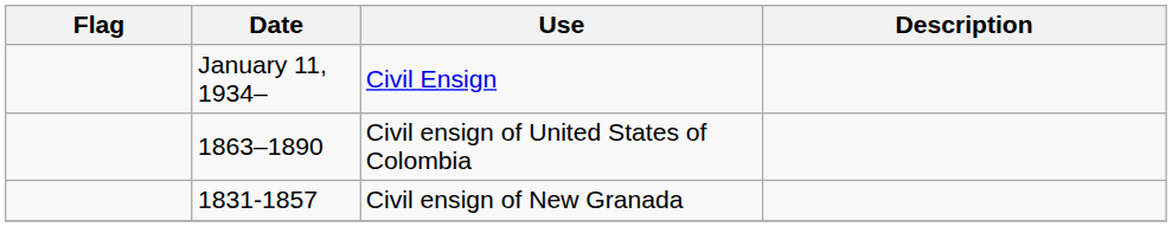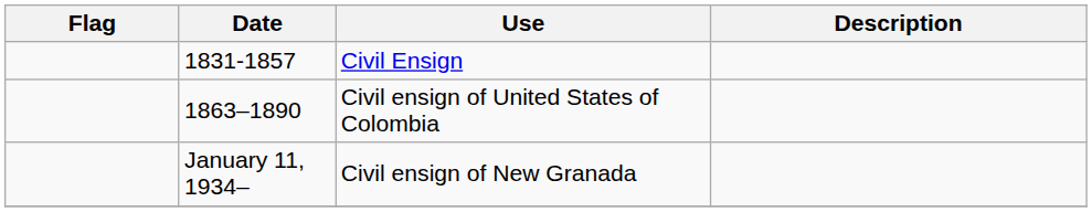Civil Ensign | Date: January 11, 1934– -> 1831-1857
Civil ensign of New Granada | Date: 1831-1857 -> January 11, 1934–
